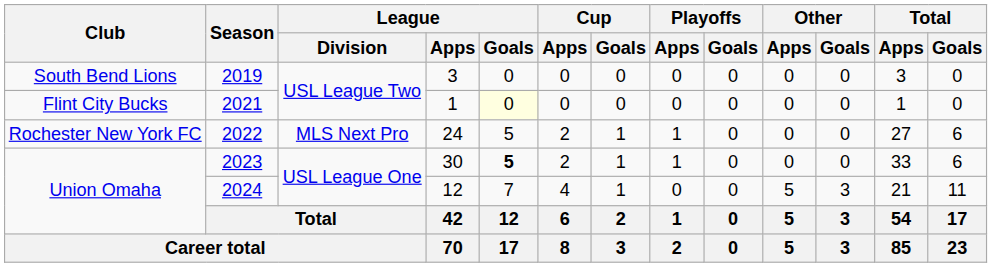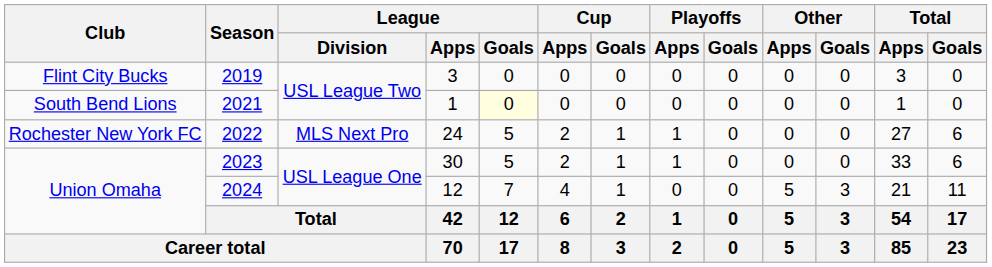2019 | Club: South Bend Lions -> Flint City Bucks
2021 | Club: Flint City Bucks -> South Bend Lions
2023 | League / Goals: bold -> normal
